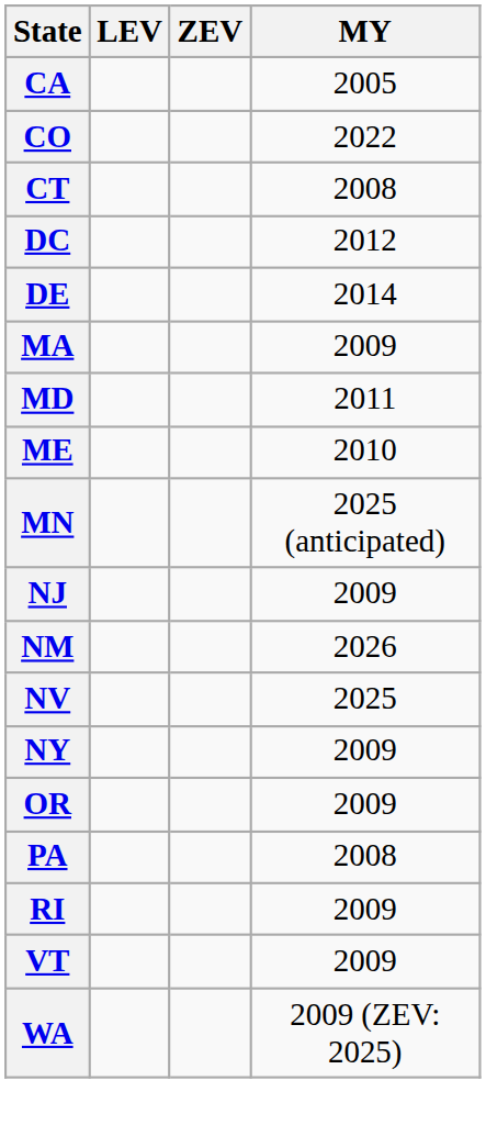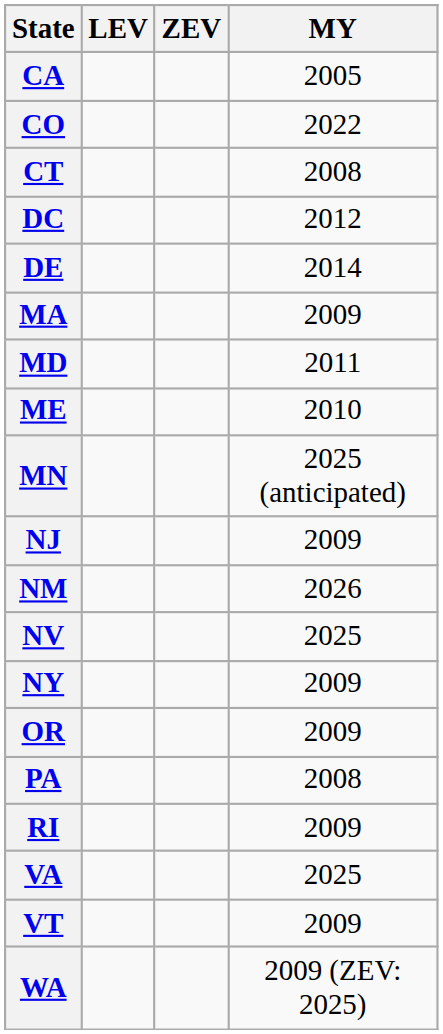+ row: VA | 2025
